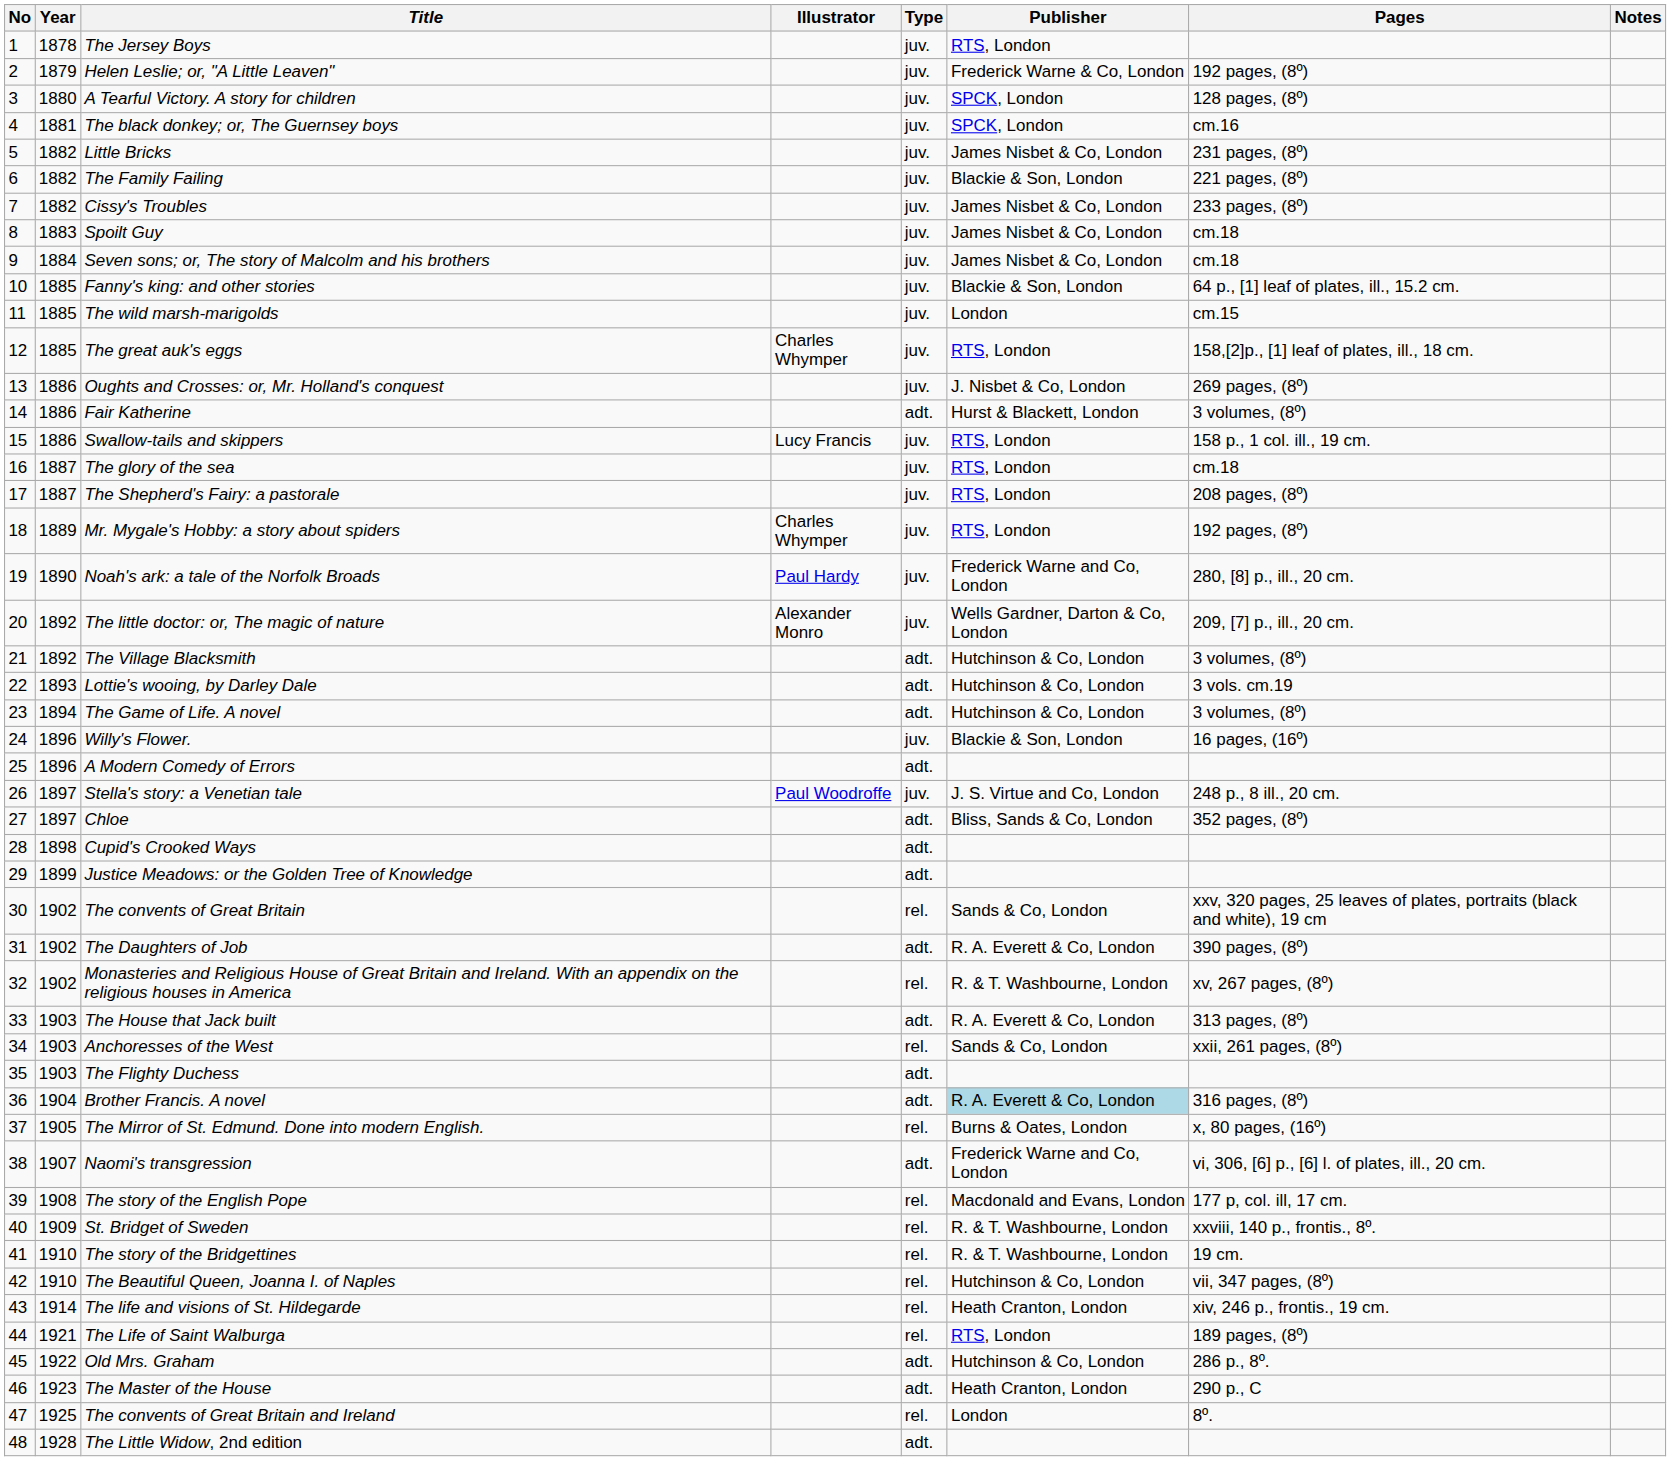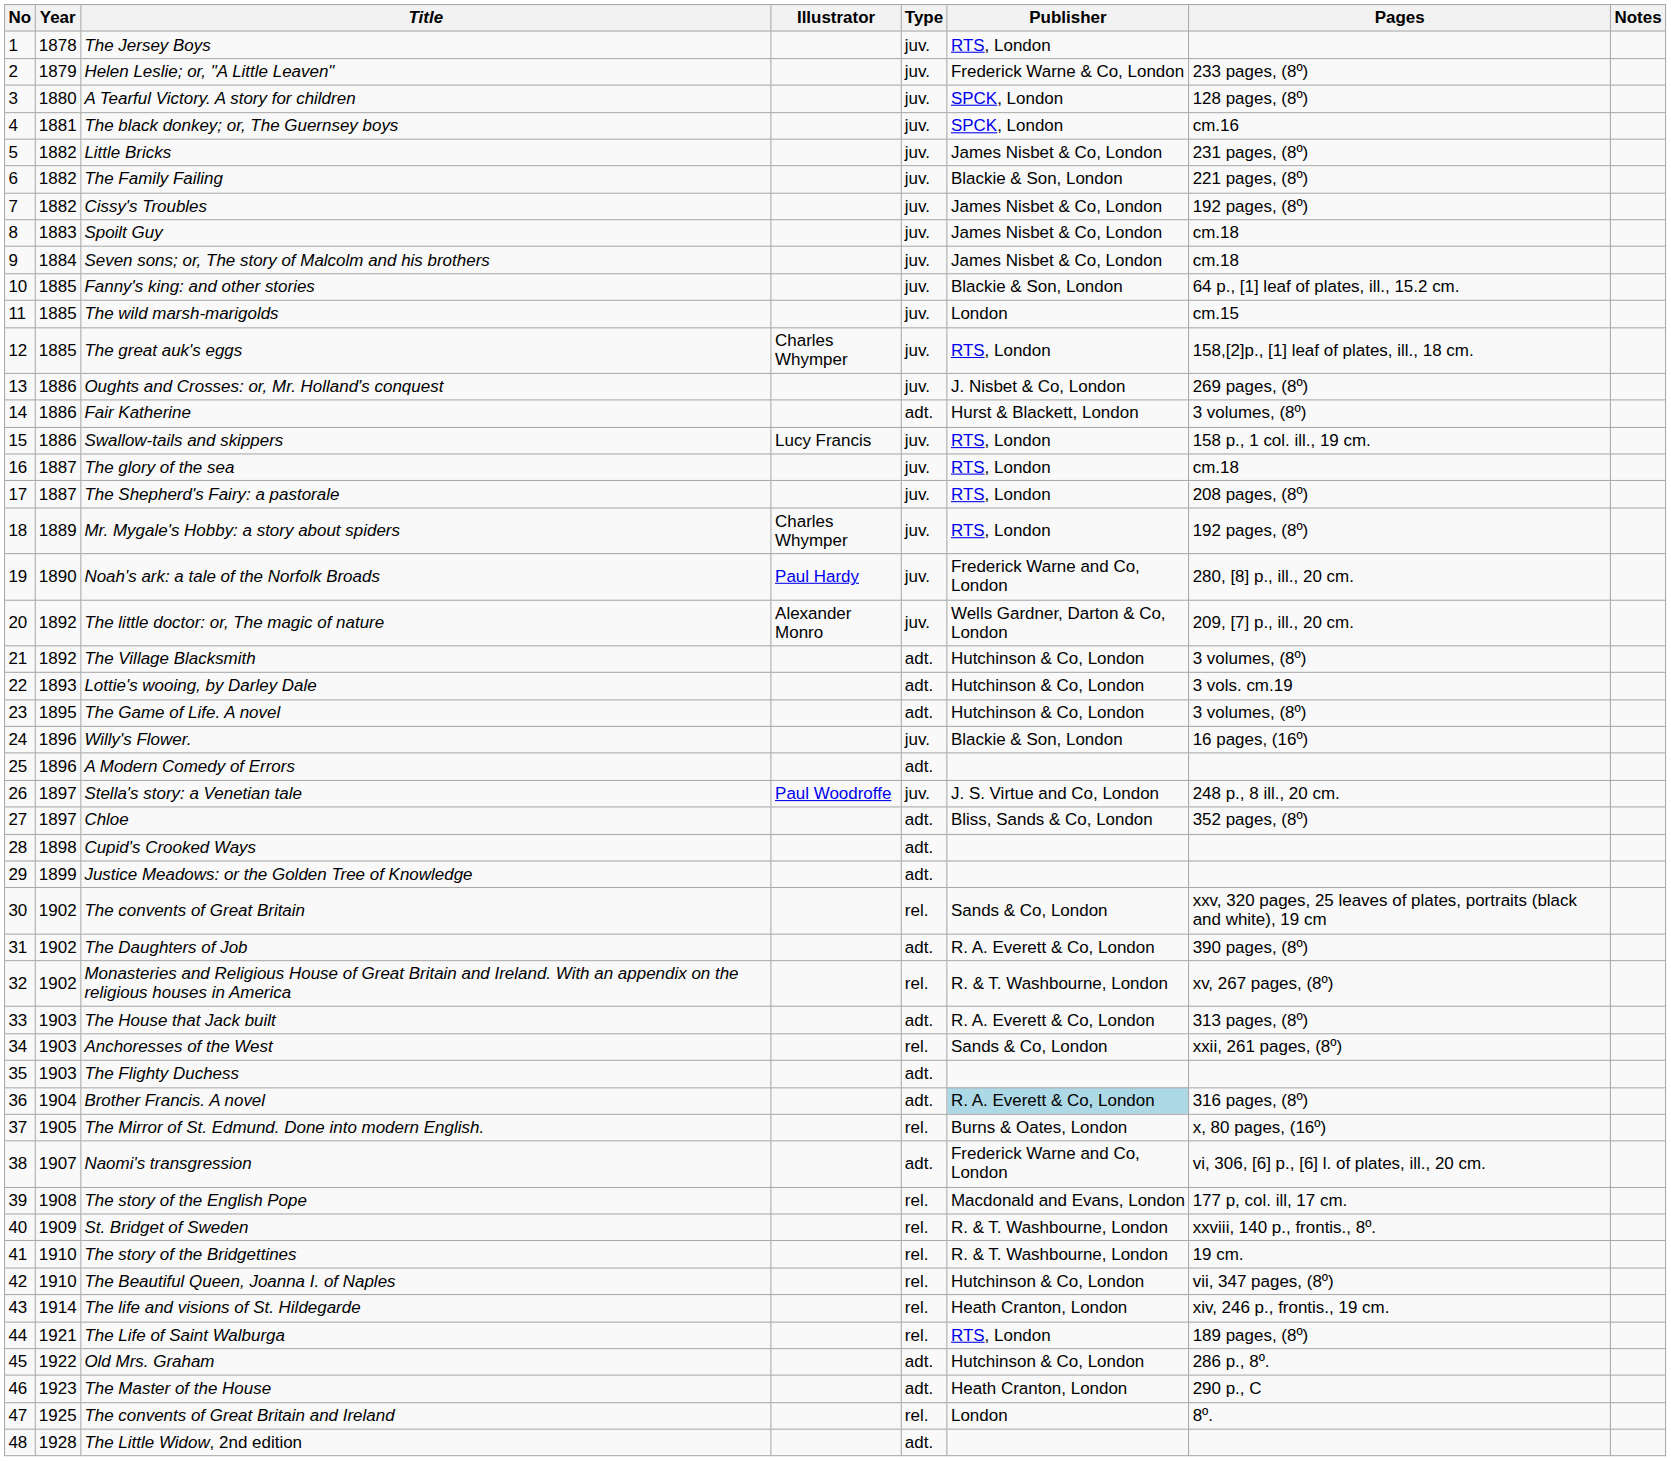Helen Leslie; or, "A Little Leaven" | Pages: 192 pages, (8º) -> 233 pages, (8º)
Cissy's Troubles | Pages: 233 pages, (8º) -> 192 pages, (8º)
The Game of Life. A novel | Year: 1894 -> 1895
